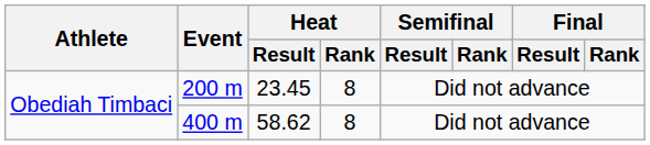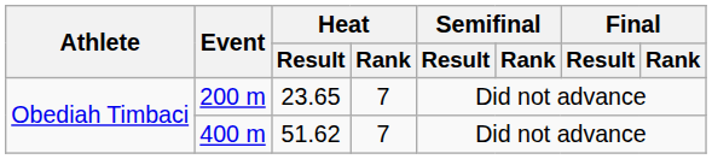200 m | Heat / Result: 23.45 -> 23.65
200 m | Heat / Rank: 8 -> 7
400 m | Heat / Result: 58.62 -> 51.62
400 m | Heat / Rank: 8 -> 7
